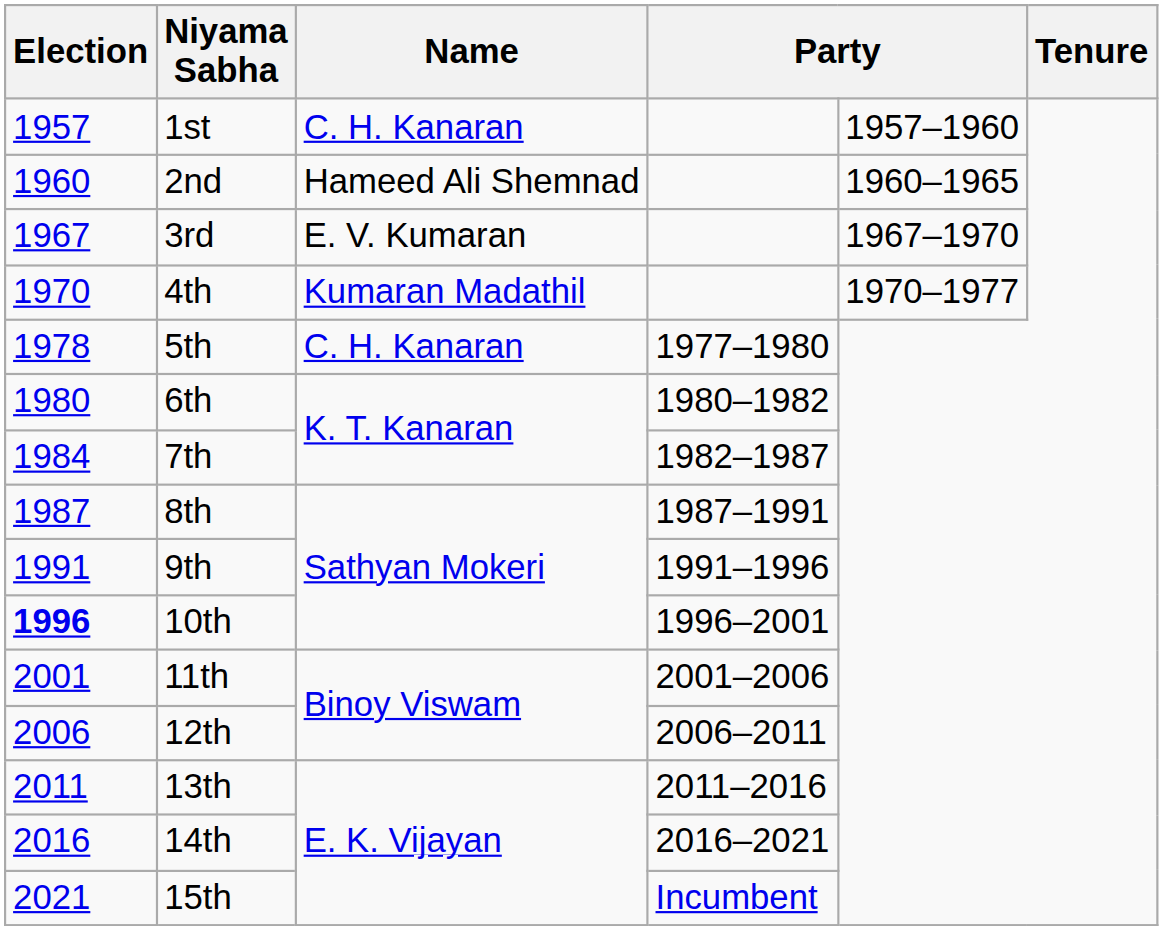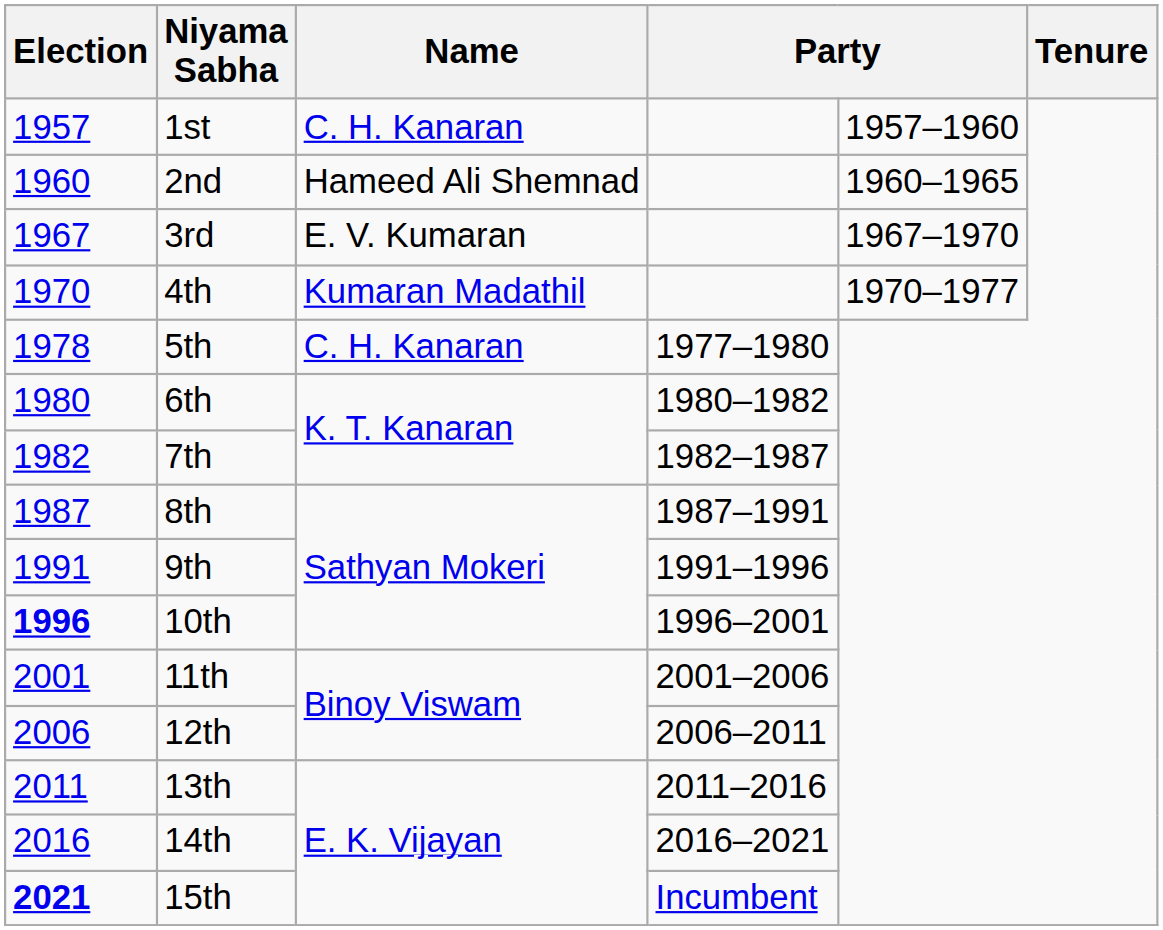7th | Election: 1984 -> 1982
15th | Election: normal -> bold
